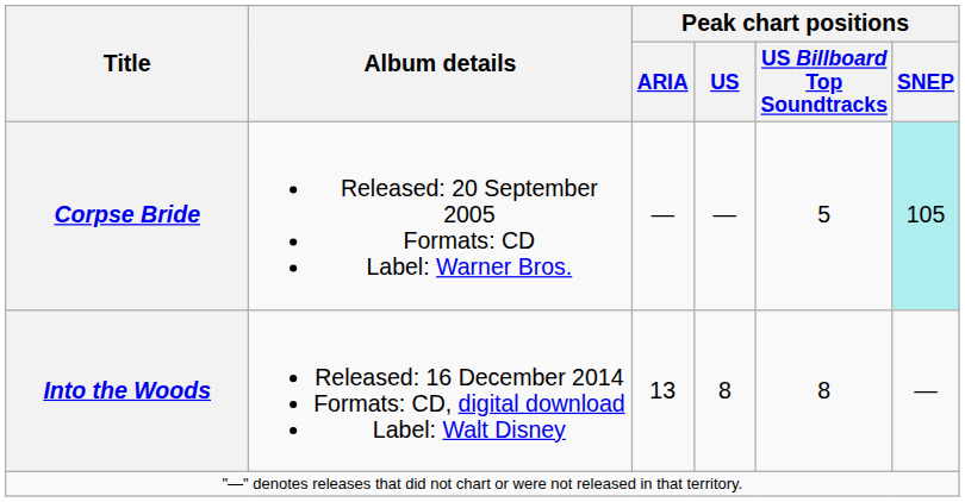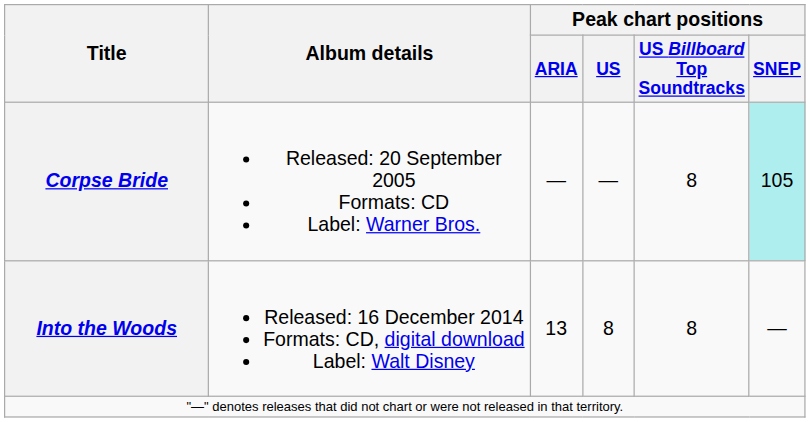Corpse Bride | Peak chart positions / US Billboard Top Soundtracks: 5 -> 8
